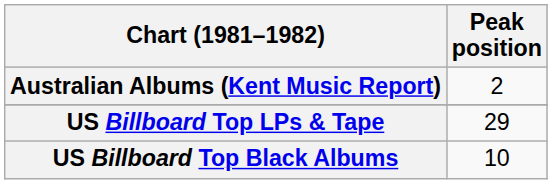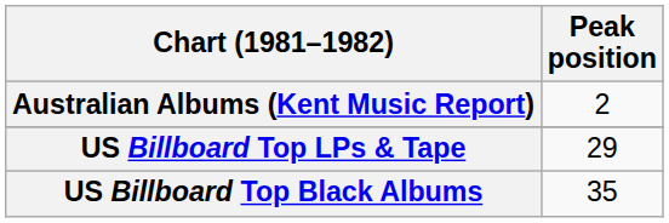US Billboard Top Black Albums | Peak position: 10 -> 35
